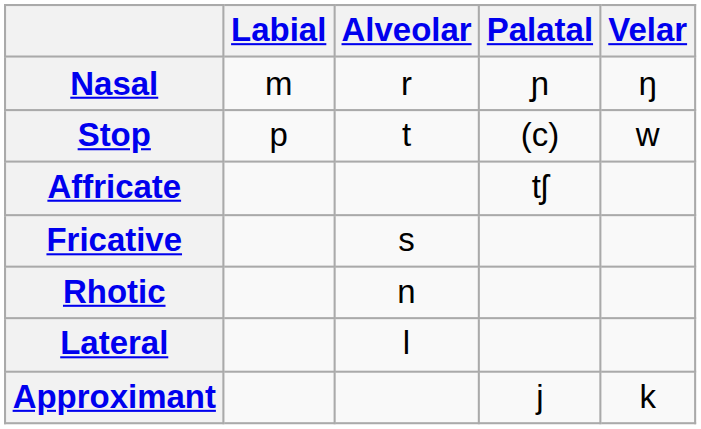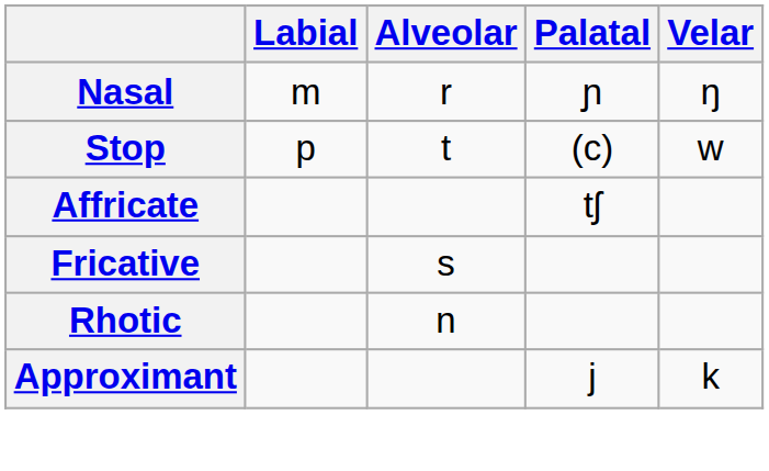- row: Lateral | l
